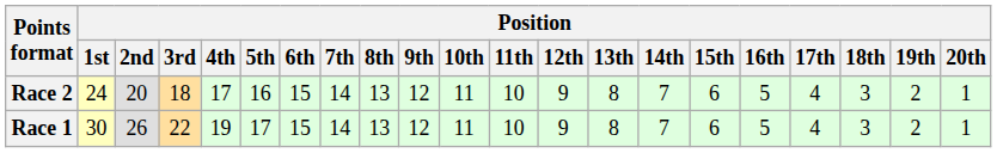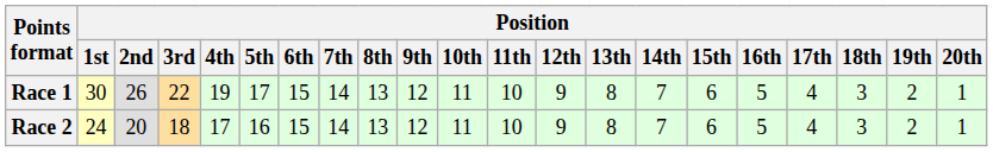rows swapped: Race 1 <-> Race 2
